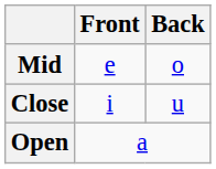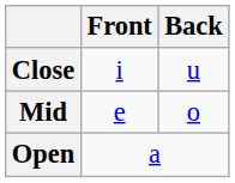rows swapped: Close <-> Mid
